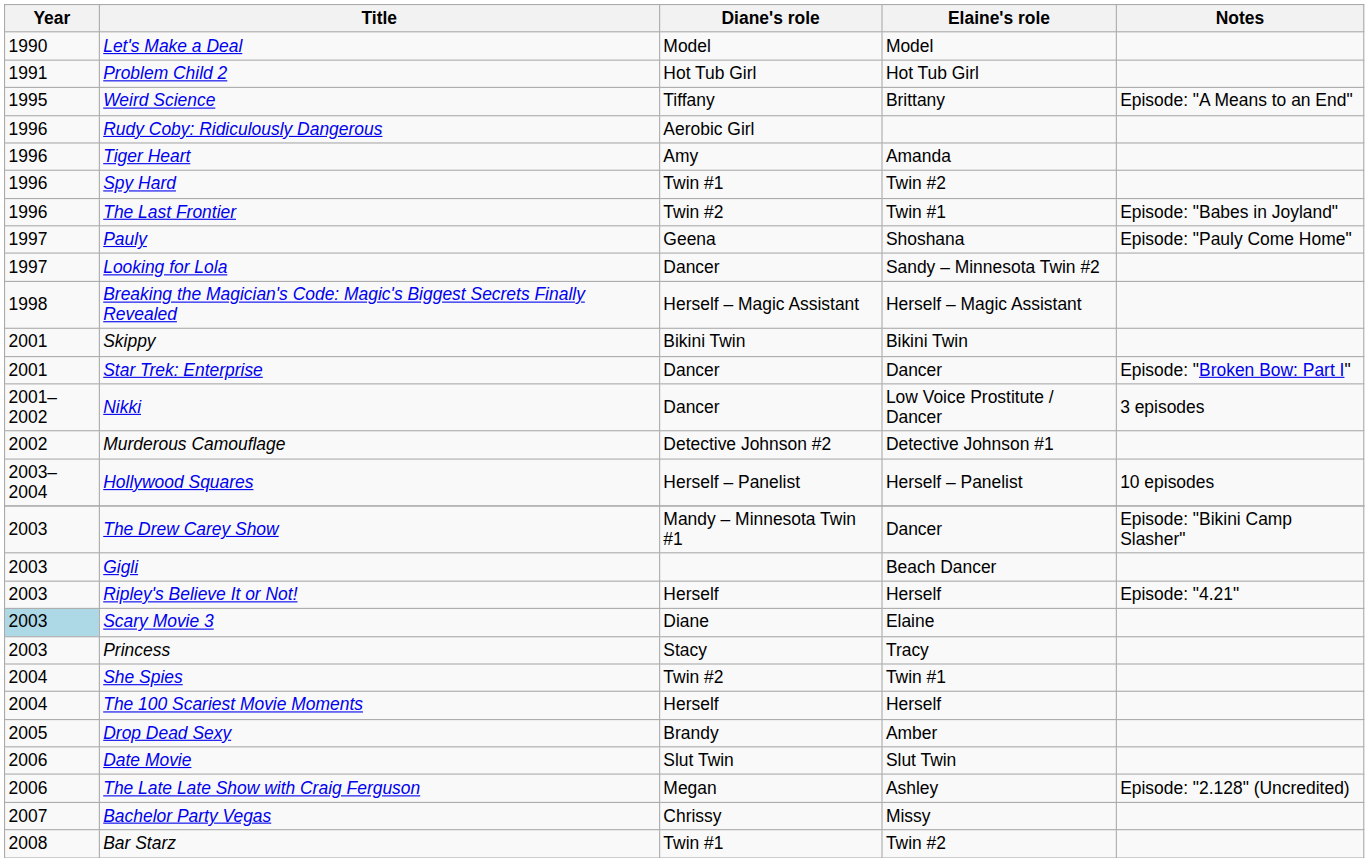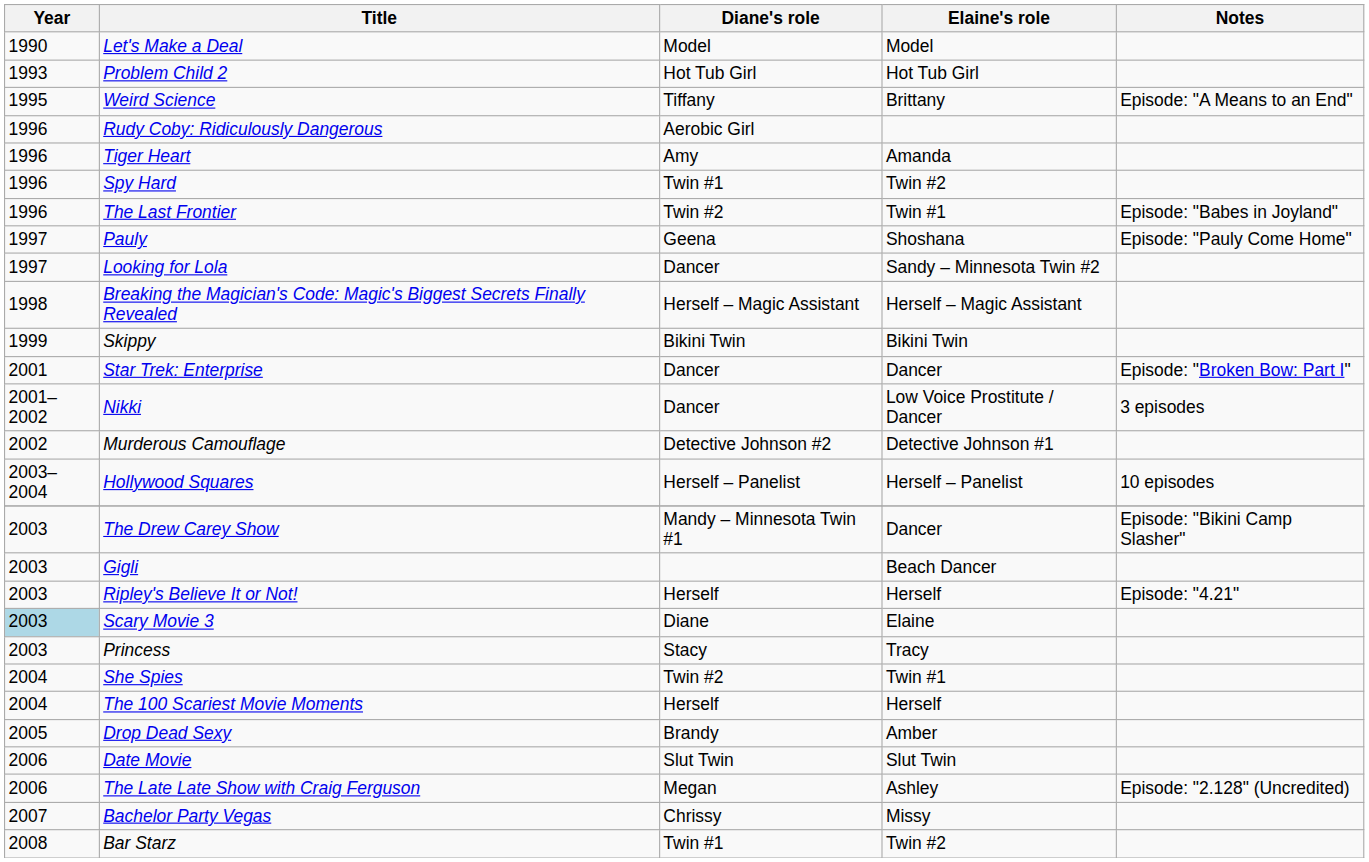Problem Child 2 | Year: 1991 -> 1993
Skippy | Year: 2001 -> 1999
